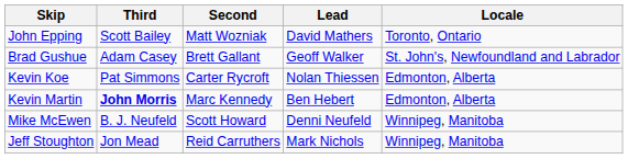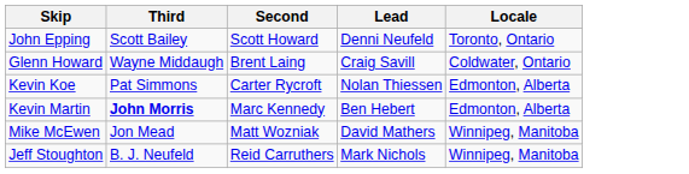John Epping | Second: Matt Wozniak -> Scott Howard
John Epping | Lead: David Mathers -> Denni Neufeld
- row: Brad Gushue | Adam Casey | Brett Gallant | Geoff Walker | St. John's, Newfoundland and Labrador
+ row: Glenn Howard | Wayne Middaugh | Brent Laing | Craig Savill | Coldwater, Ontario
Mike McEwen | Third: B. J. Neufeld -> Jon Mead
Mike McEwen | Second: Scott Howard -> Matt Wozniak
Mike McEwen | Lead: Denni Neufeld -> David Mathers
Jeff Stoughton | Third: Jon Mead -> B. J. Neufeld
